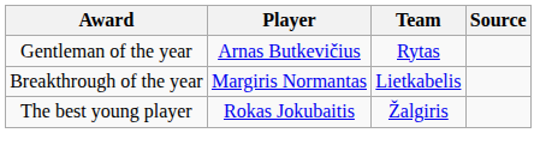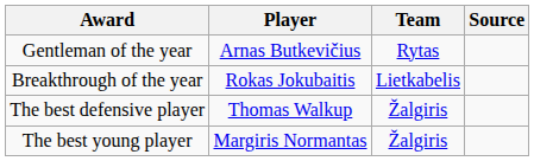Breakthrough of the year | Player: Margiris Normantas -> Rokas Jokubaitis
+ row: The best defensive player | Thomas Walkup | Žalgiris
The best young player | Player: Rokas Jokubaitis -> Margiris Normantas
